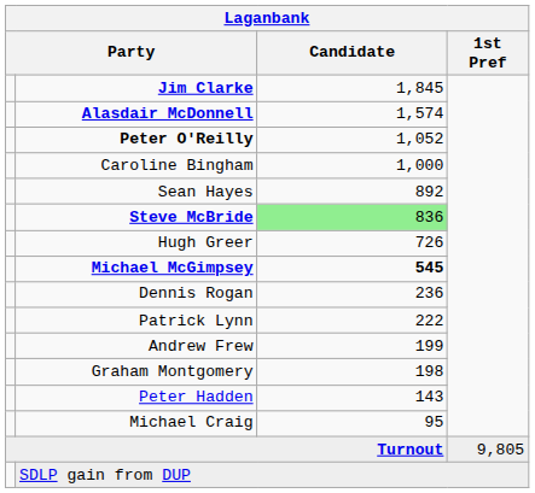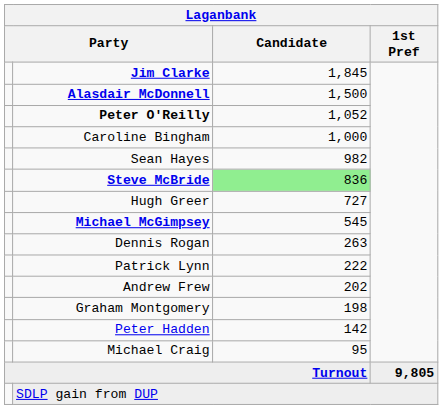Alasdair McDonnell | Candidate: 1,574 -> 1,500
Sean Hayes | Candidate: 892 -> 982
Hugh Greer | Candidate: 726 -> 727
Michael McGimpsey | Candidate: bold -> normal
Dennis Rogan | Candidate: 236 -> 263
Andrew Frew | Candidate: 199 -> 202
Peter Hadden | Candidate: 143 -> 142
Turnout | 1st Pref: normal -> bold
